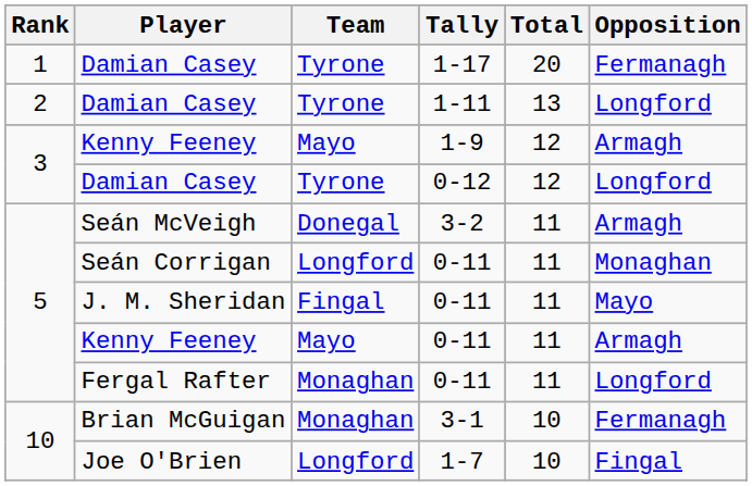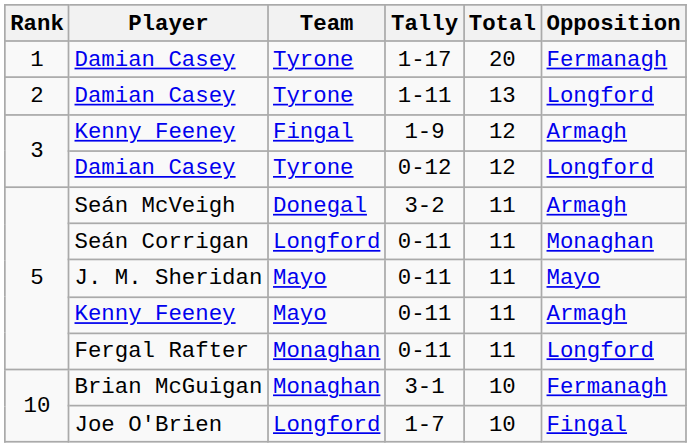Kenny Feeney / 1-9 | Team: Mayo -> Fingal
J. M. Sheridan | Team: Fingal -> Mayo
